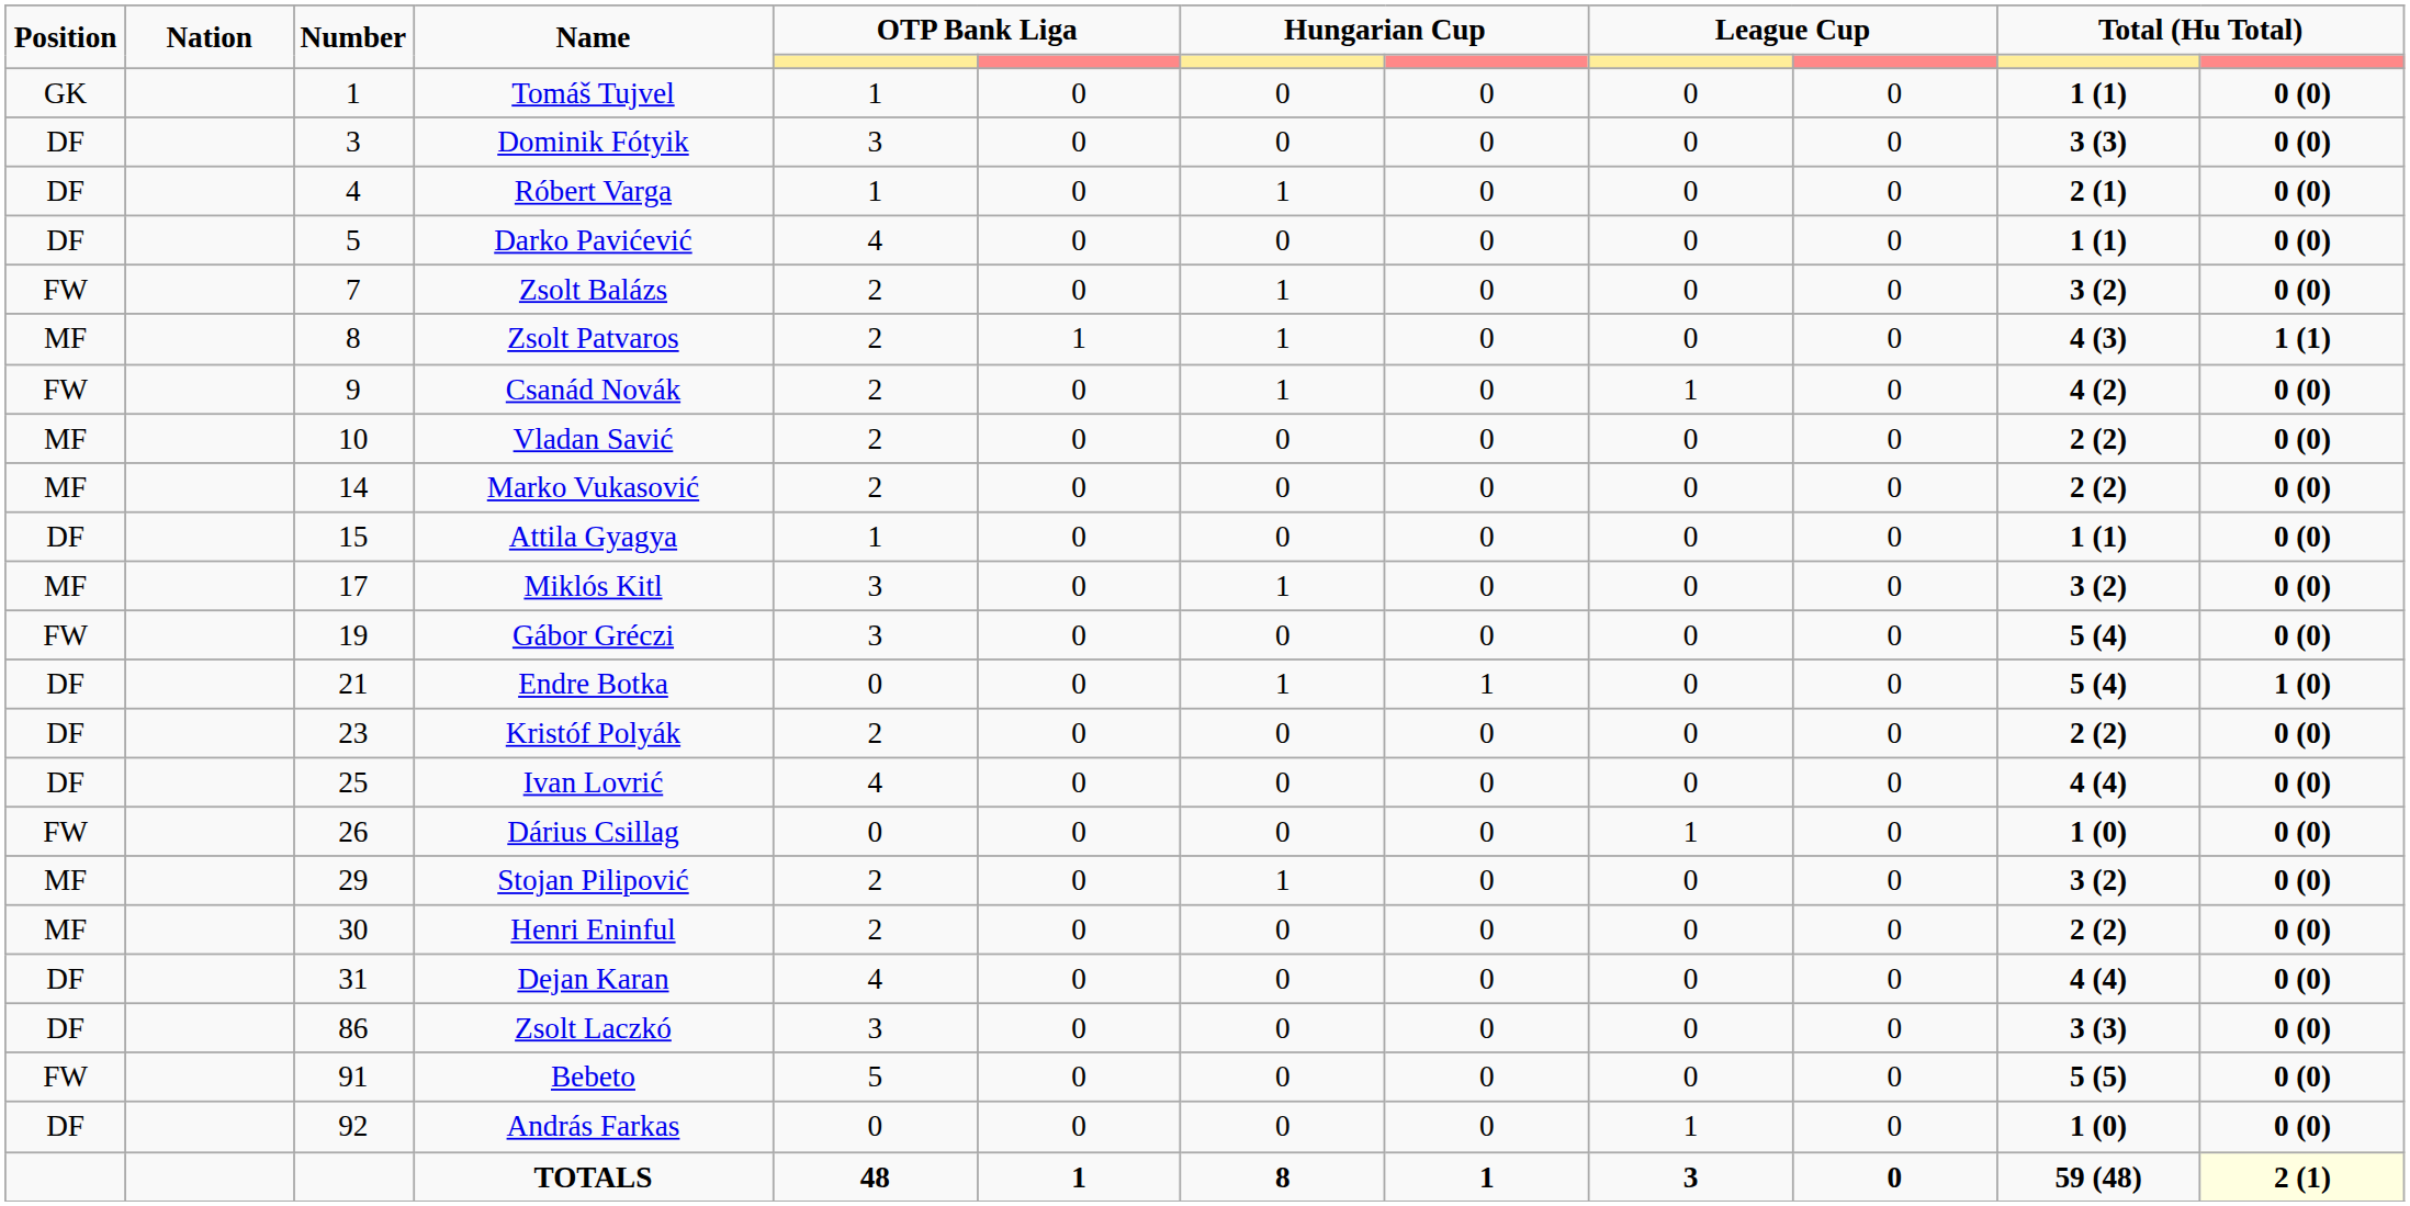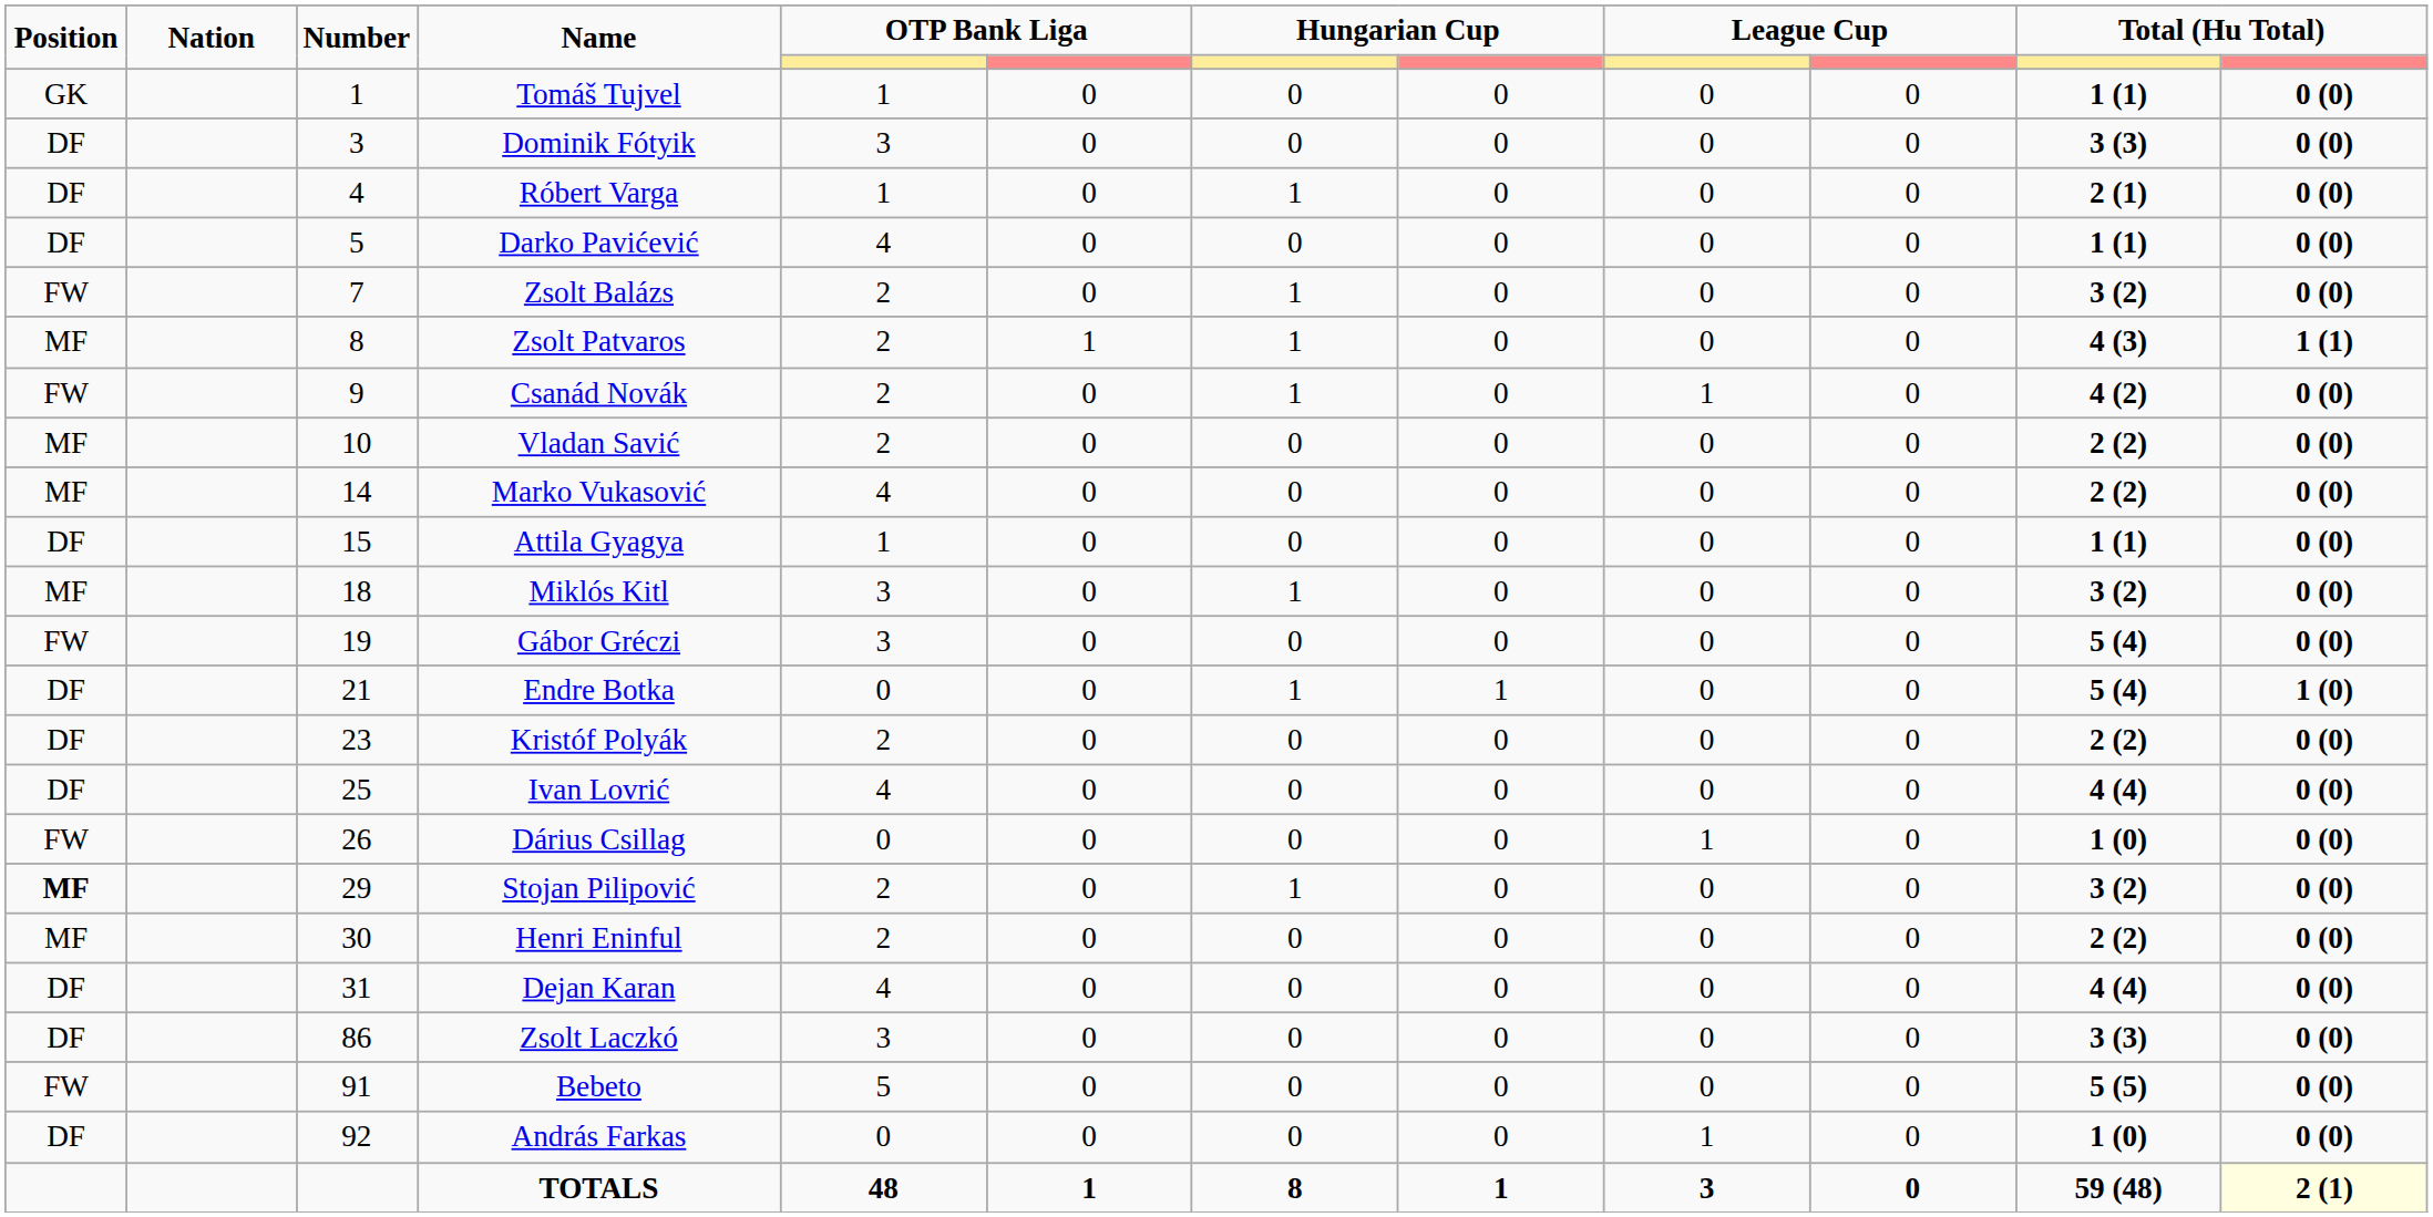Marko Vukasović | column 5: 2 -> 4
Miklós Kitl | Number: 17 -> 18
Stojan Pilipović | Position: normal -> bold
